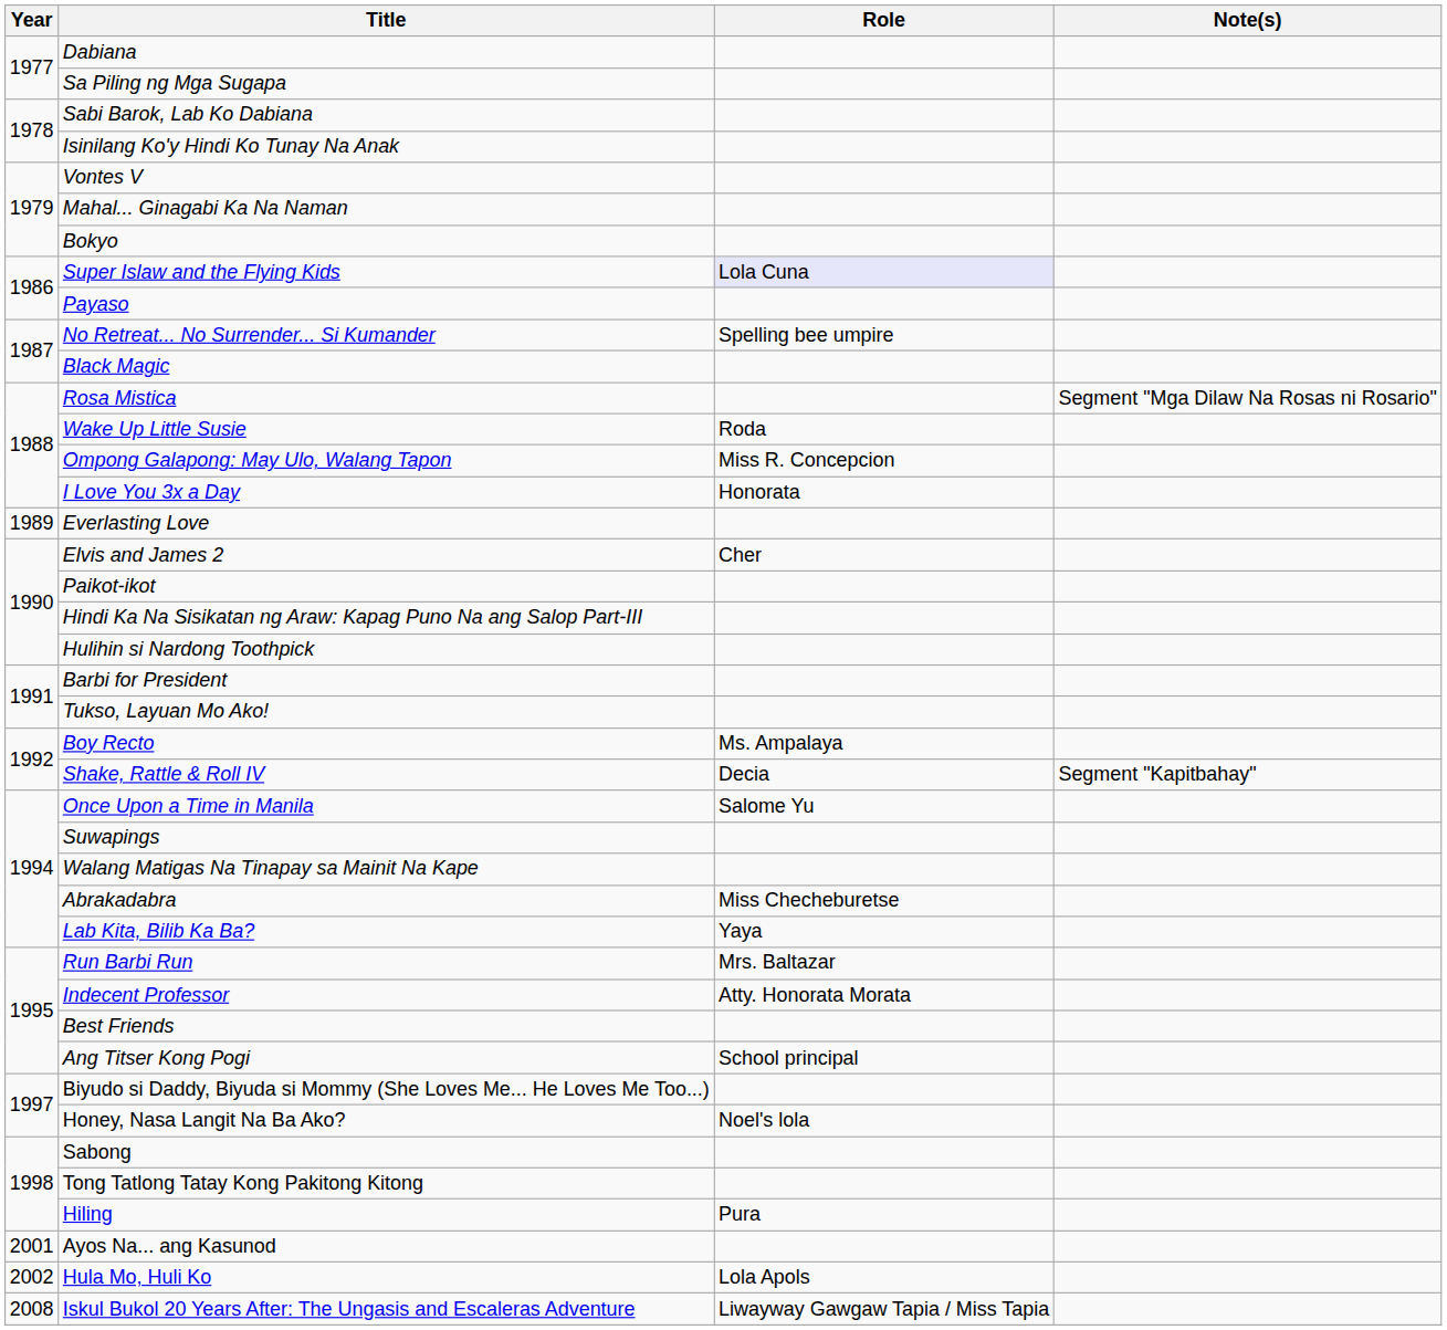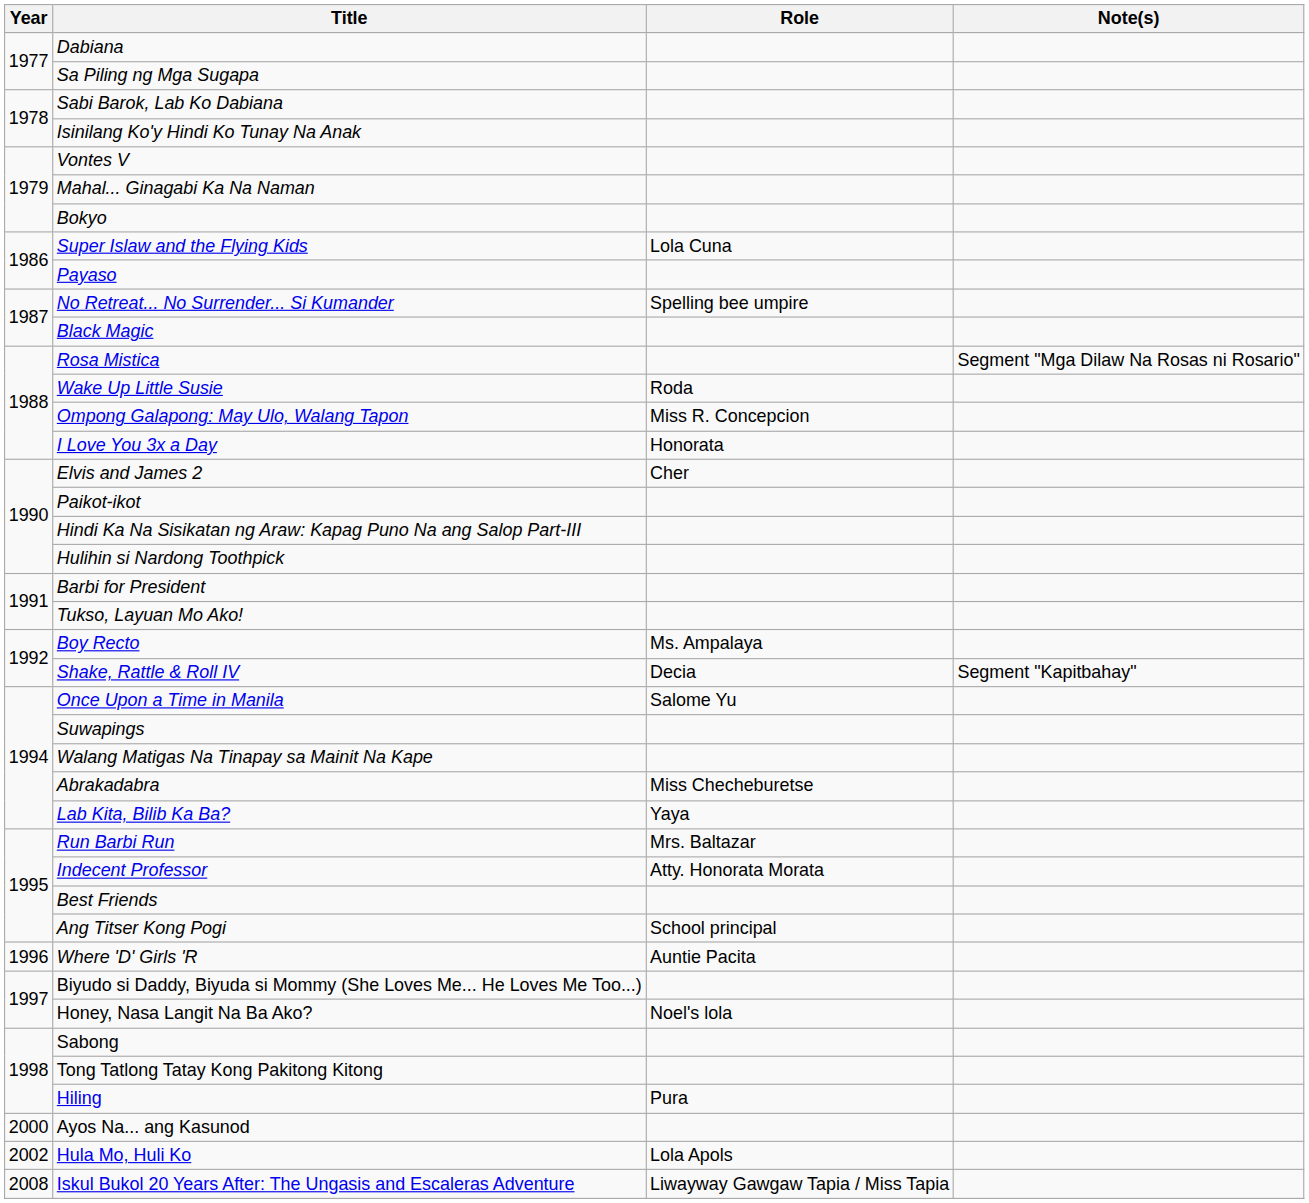Super Islaw and the Flying Kids | Role: lavender background -> no background
- row: 1989 | Everlasting Love
+ row: 1996 | Where 'D' Girls 'R | Auntie Pacita
Ayos Na... ang Kasunod | Year: 2001 -> 2000
